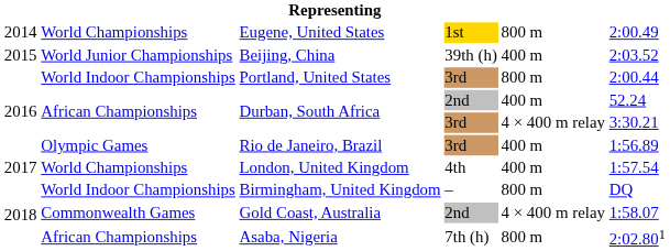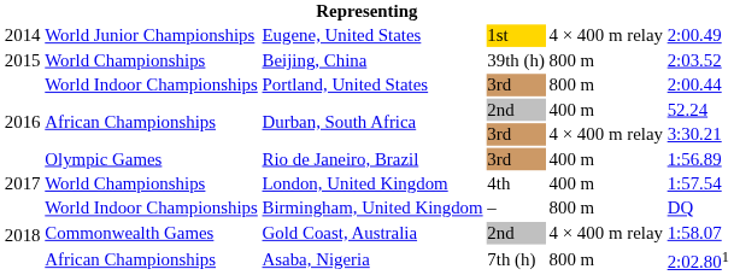Eugene, United States | column 2: World Championships -> World Junior Championships
Eugene, United States | column 5: 800 m -> 4 × 400 m relay
Beijing, China | column 2: World Junior Championships -> World Championships
Beijing, China | column 5: 400 m -> 800 m
